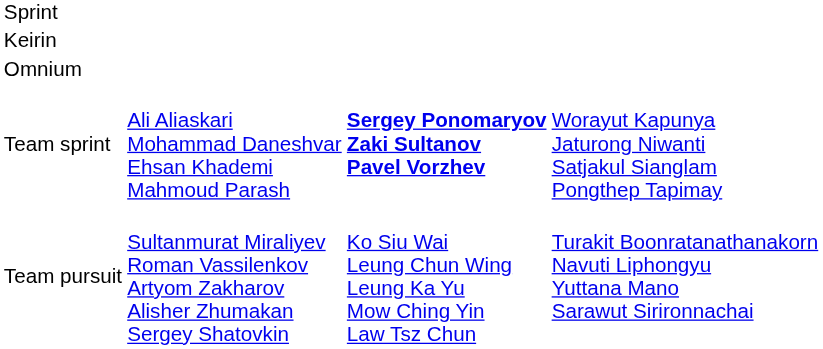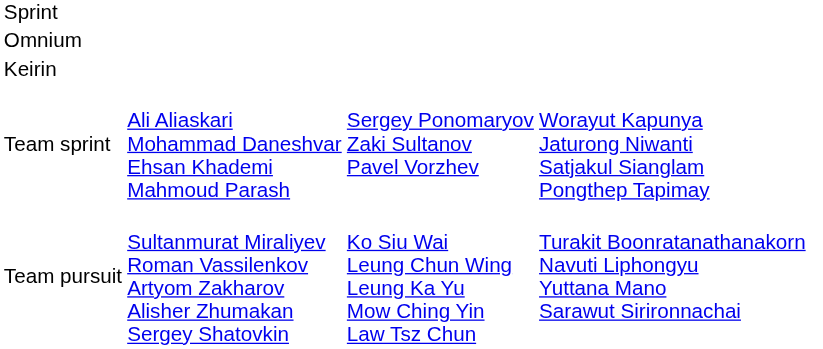rows swapped: Keirin <-> Omnium
Team sprint | column 3: bold -> normal
